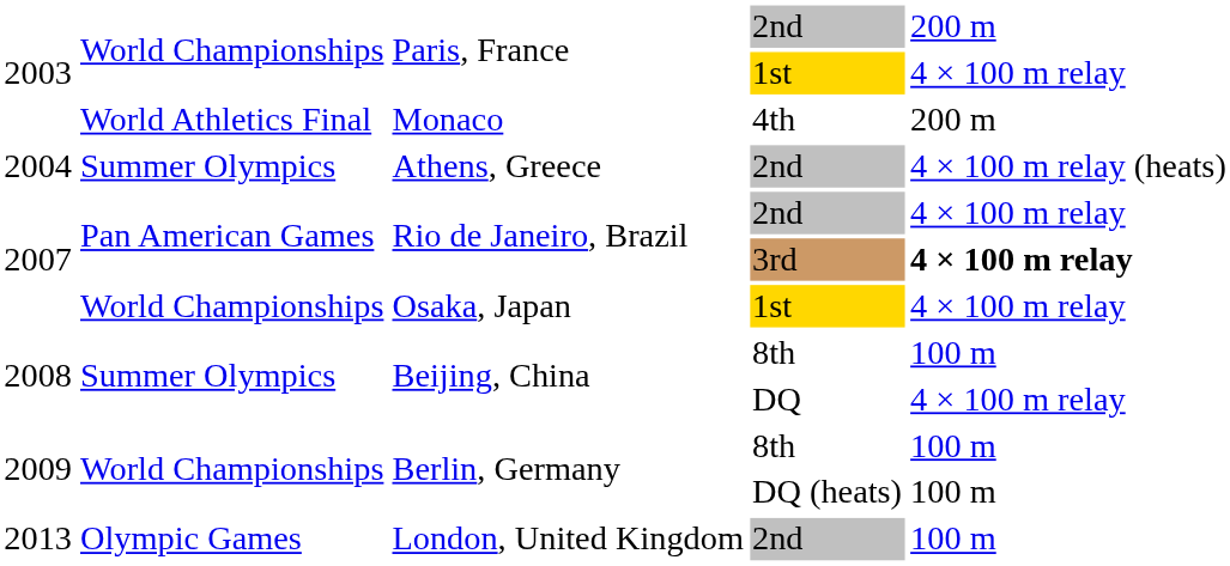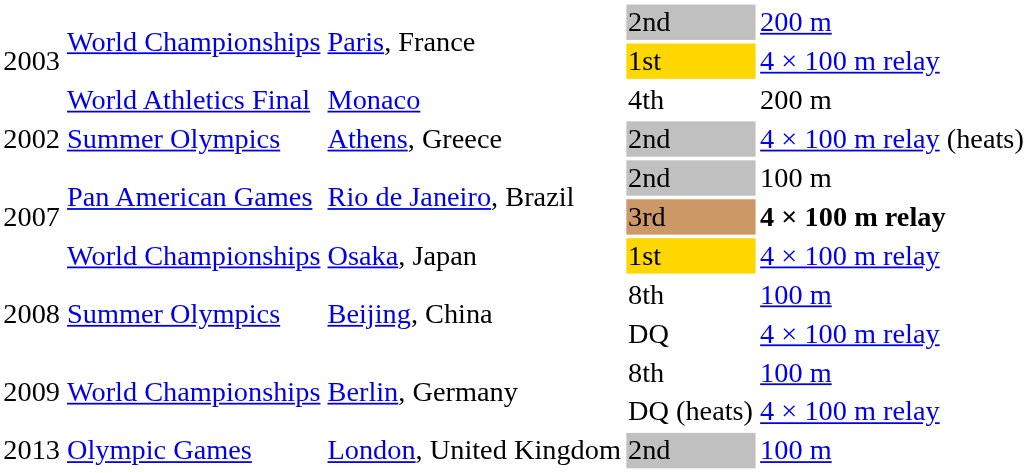Athens, Greece | column 1: 2004 -> 2002
Rio de Janeiro, Brazil / 2nd | column 5: 4 × 100 m relay -> 100 m
Berlin, Germany / DQ (heats) | column 5: 100 m -> 4 × 100 m relay
